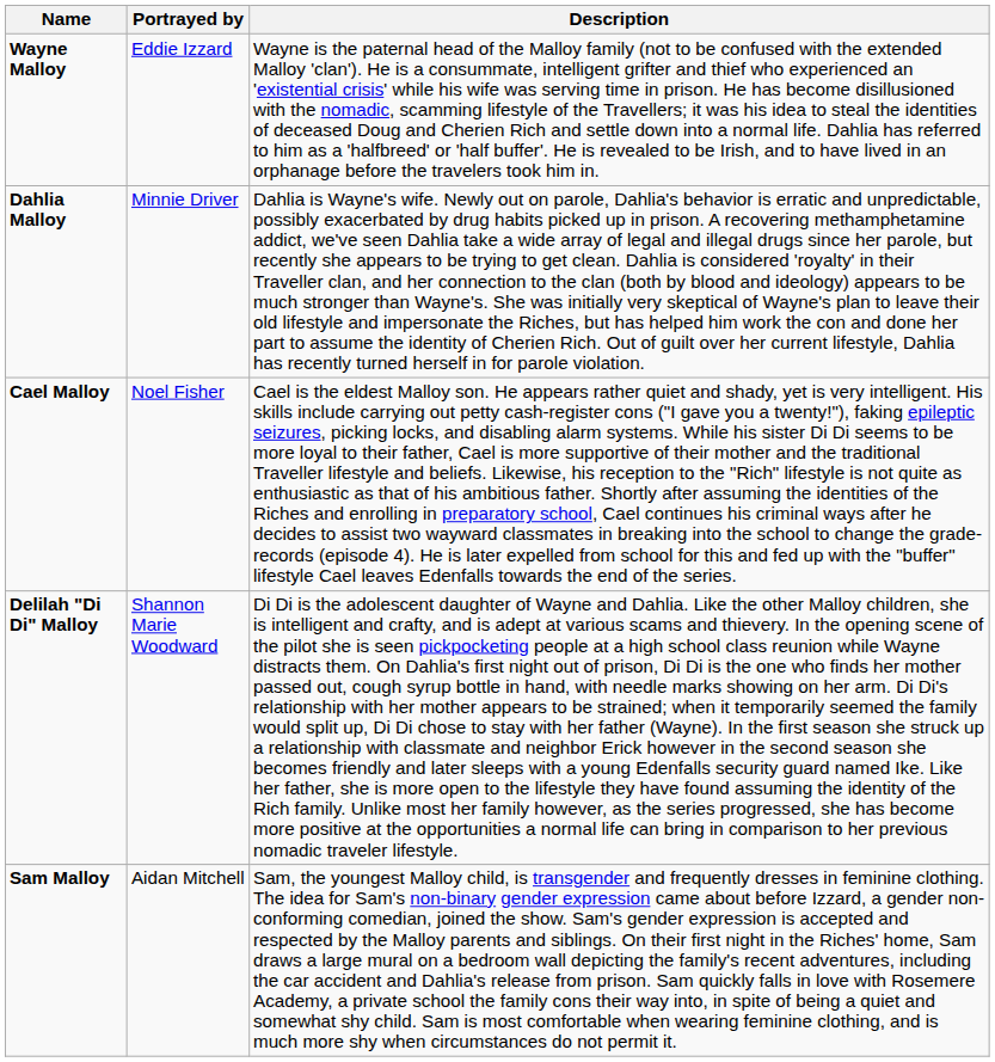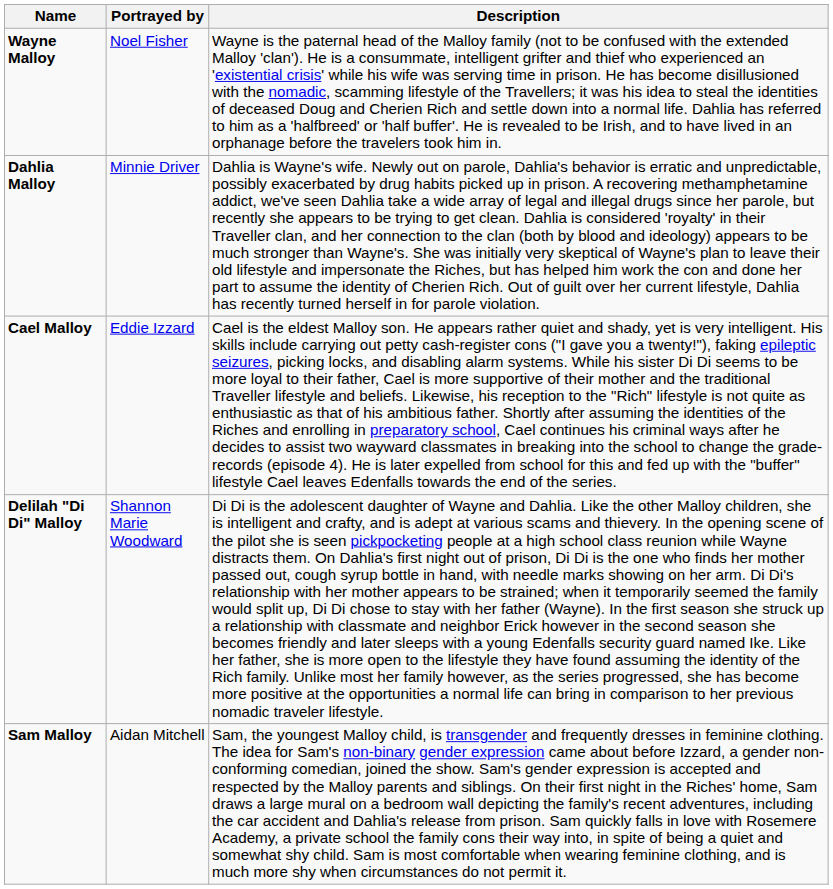Wayne Malloy | Portrayed by: Eddie Izzard -> Noel Fisher
Cael Malloy | Portrayed by: Noel Fisher -> Eddie Izzard
